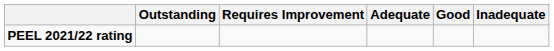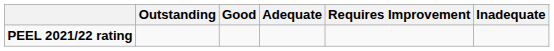columns swapped: Good <-> Requires Improvement
